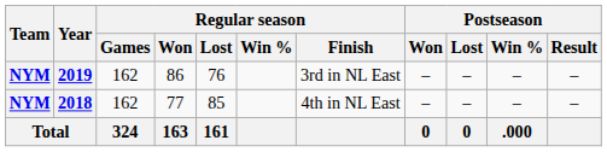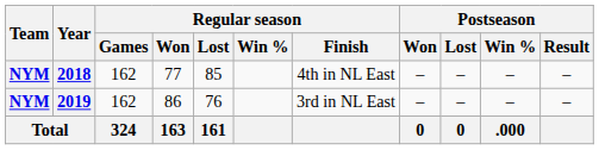rows swapped: 2018 <-> 2019
